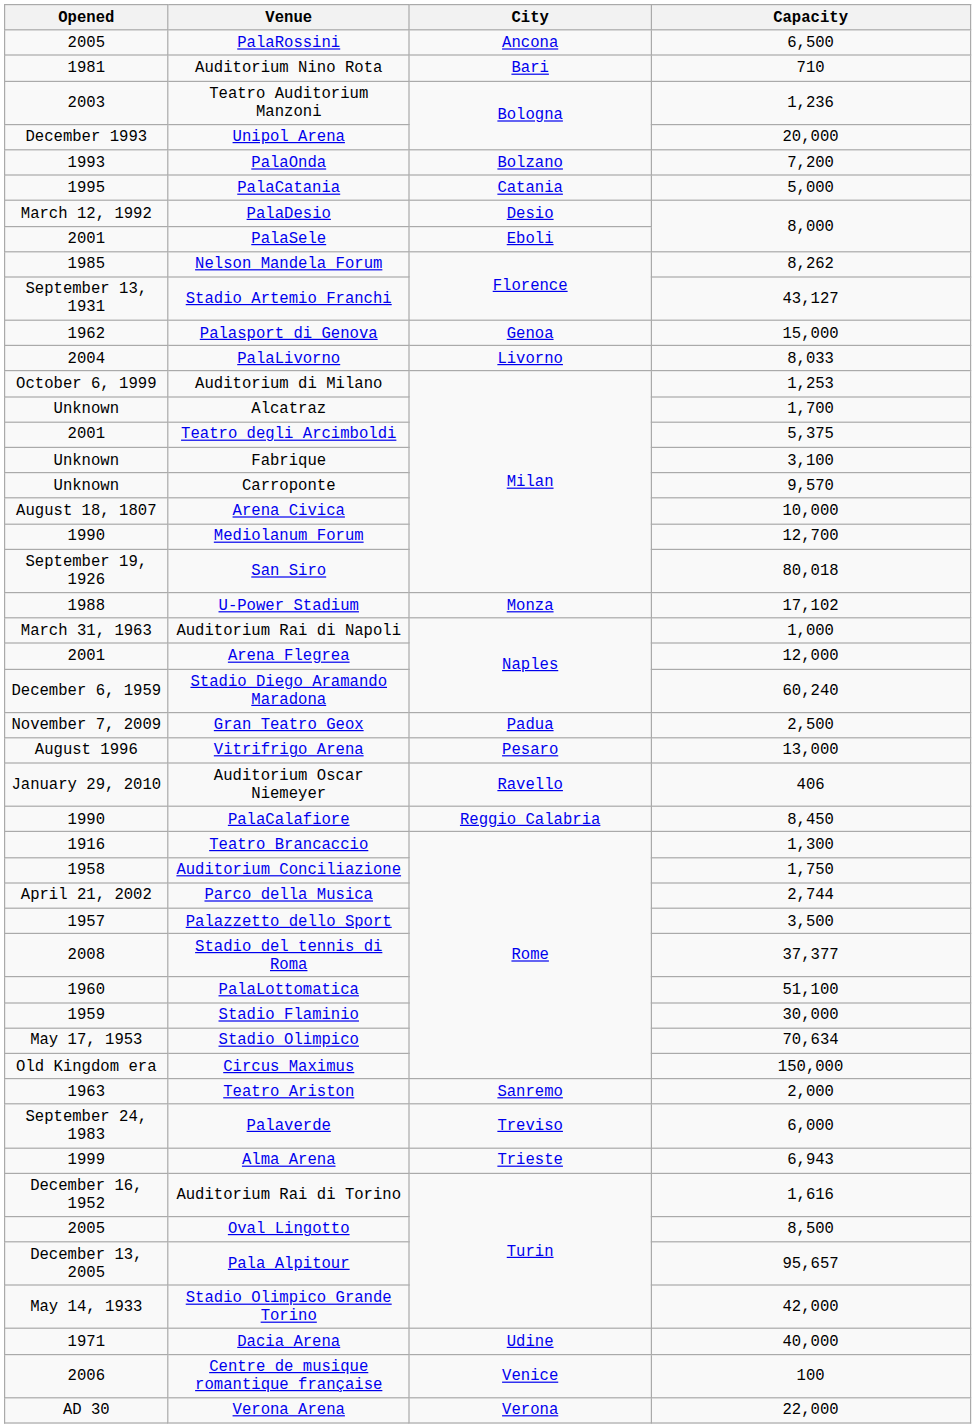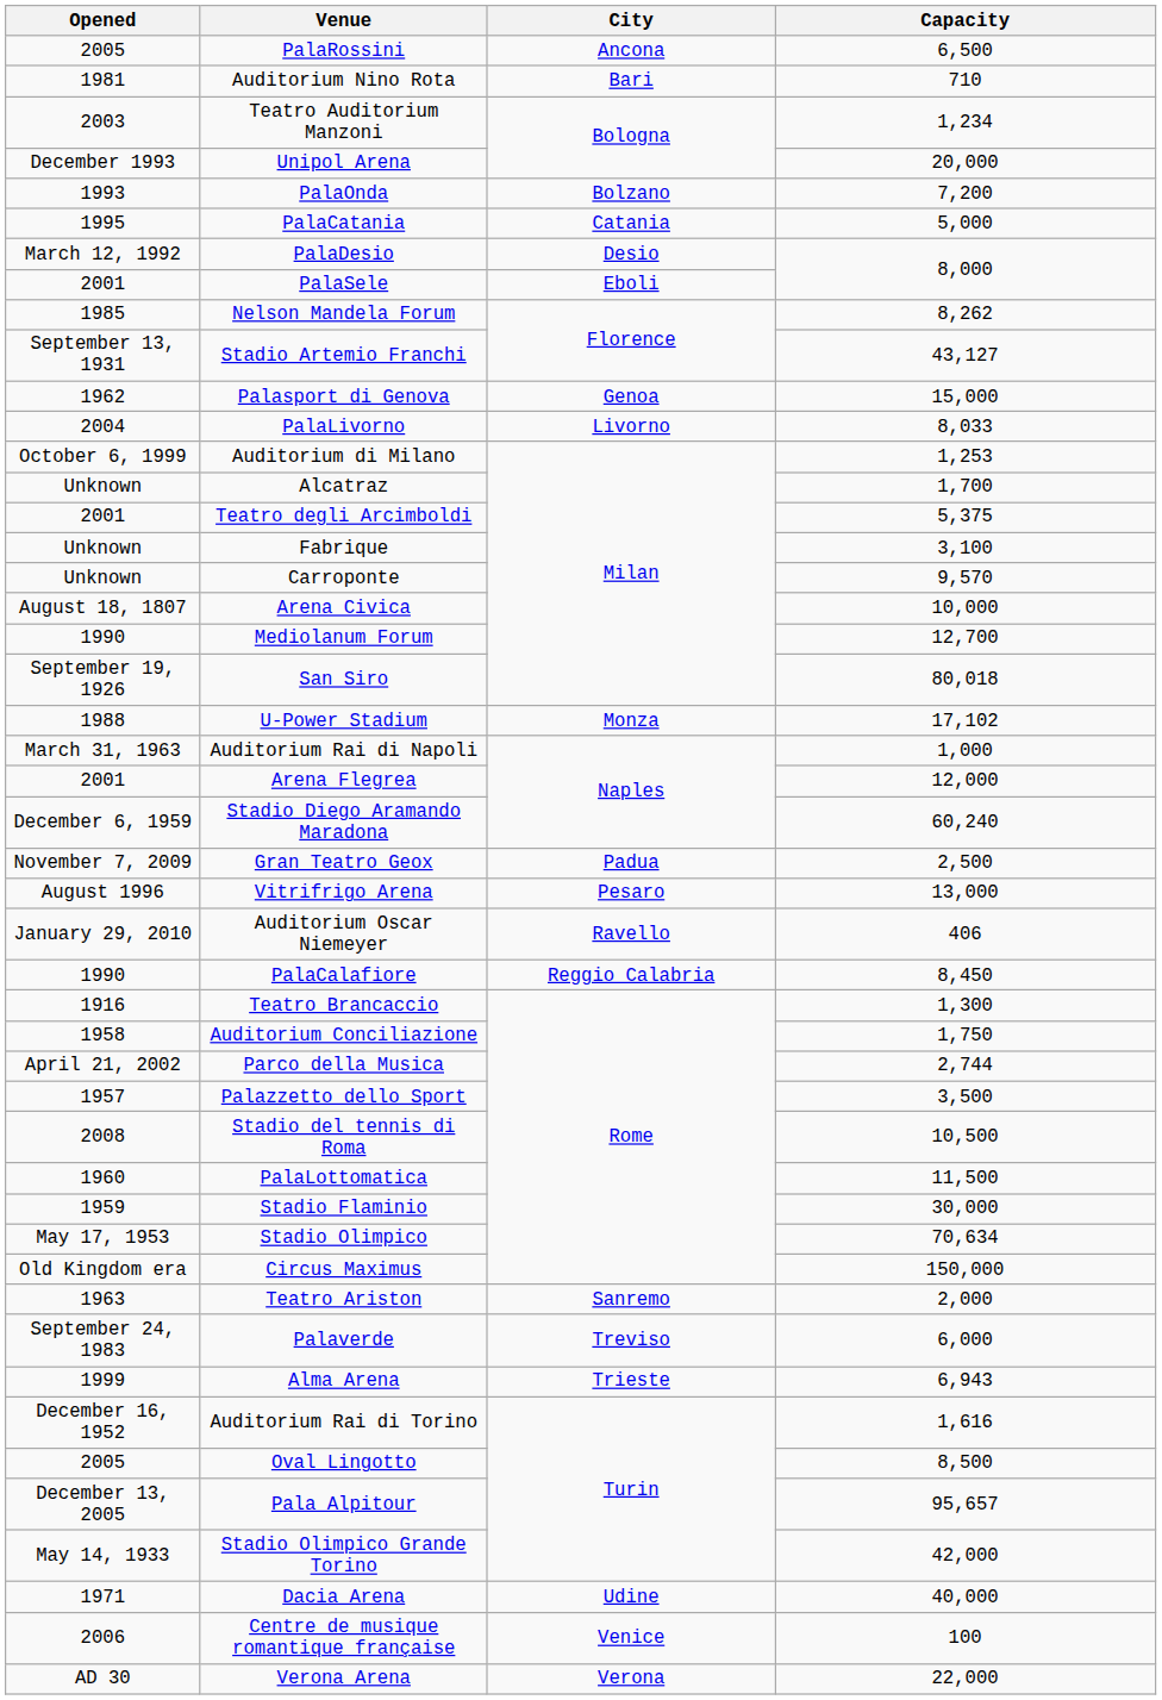Teatro Auditorium Manzoni | Capacity: 1,236 -> 1,234
Stadio del tennis di Roma | Capacity: 37,377 -> 10,500
PalaLottomatica | Capacity: 51,100 -> 11,500
